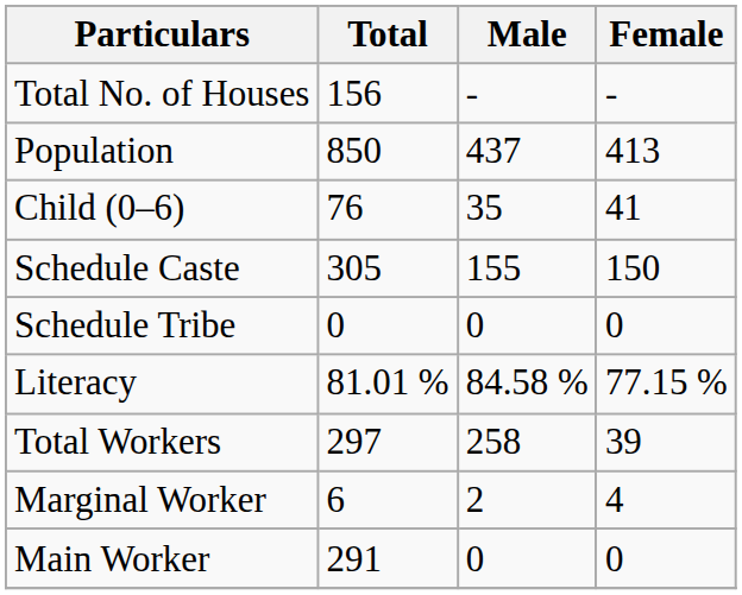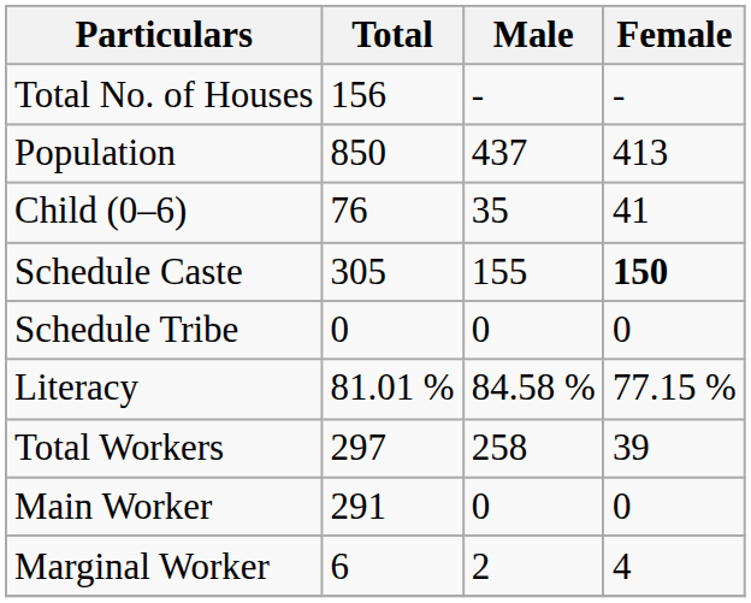Schedule Caste | Female: normal -> bold
rows swapped: Main Worker <-> Marginal Worker
